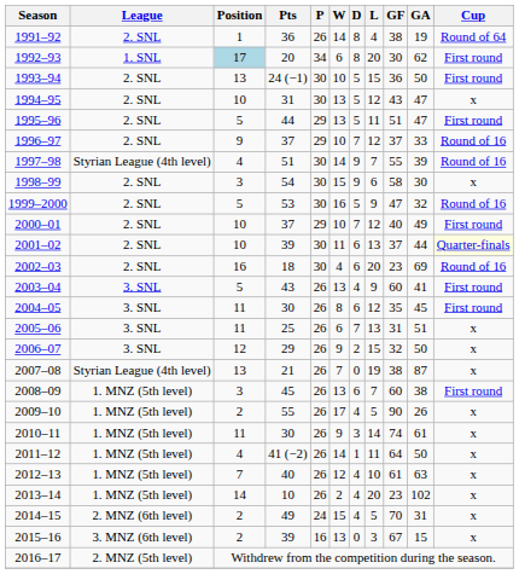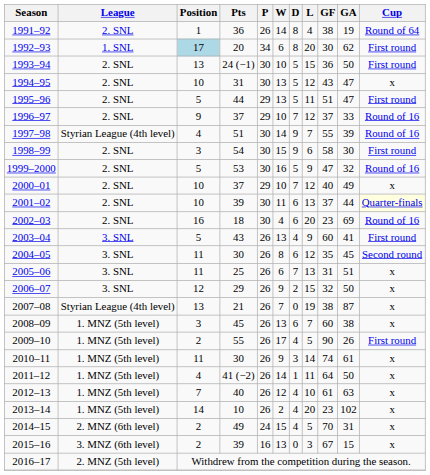1998–99 | Cup: x -> First round
2000–01 | Cup: First round -> x
2004–05 | Cup: First round -> Second round
2008–09 | Cup: First round -> x
2009–10 | Cup: x -> First round
